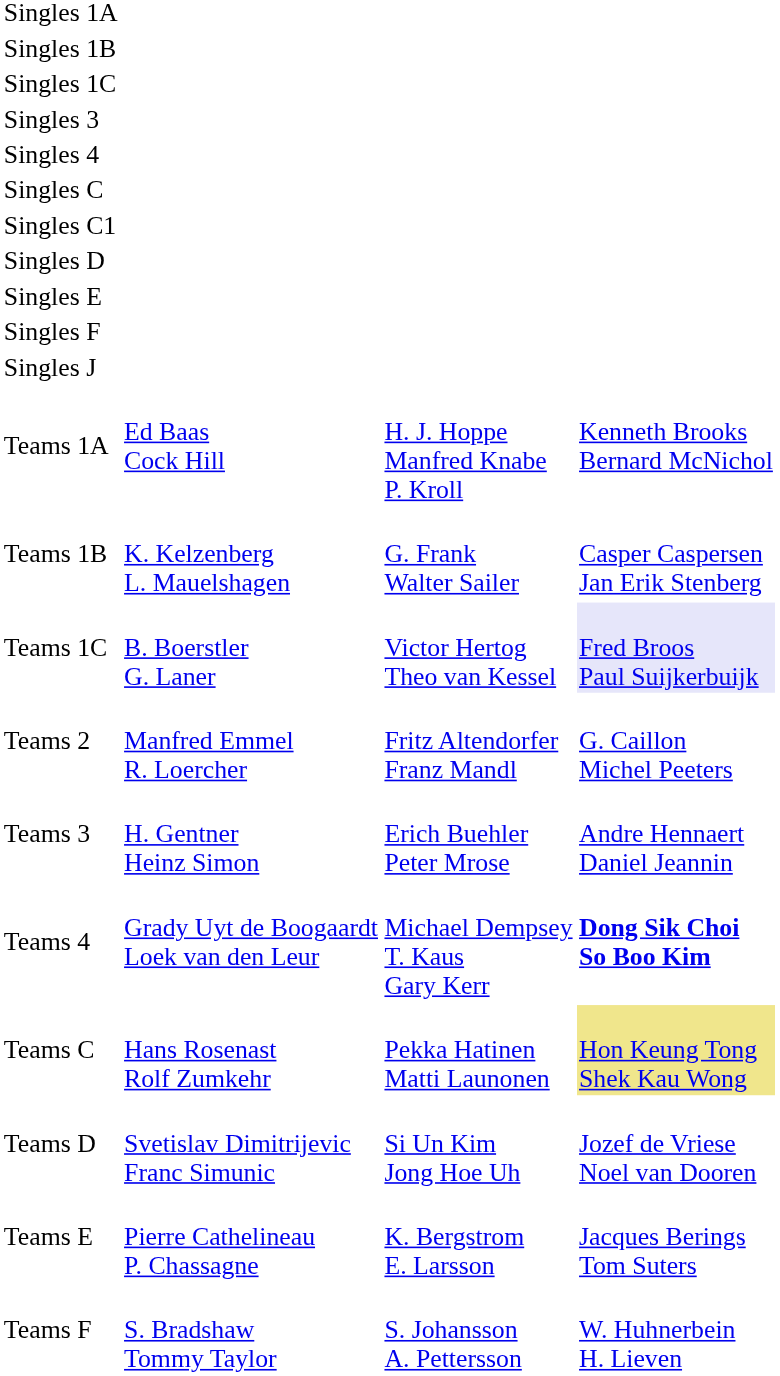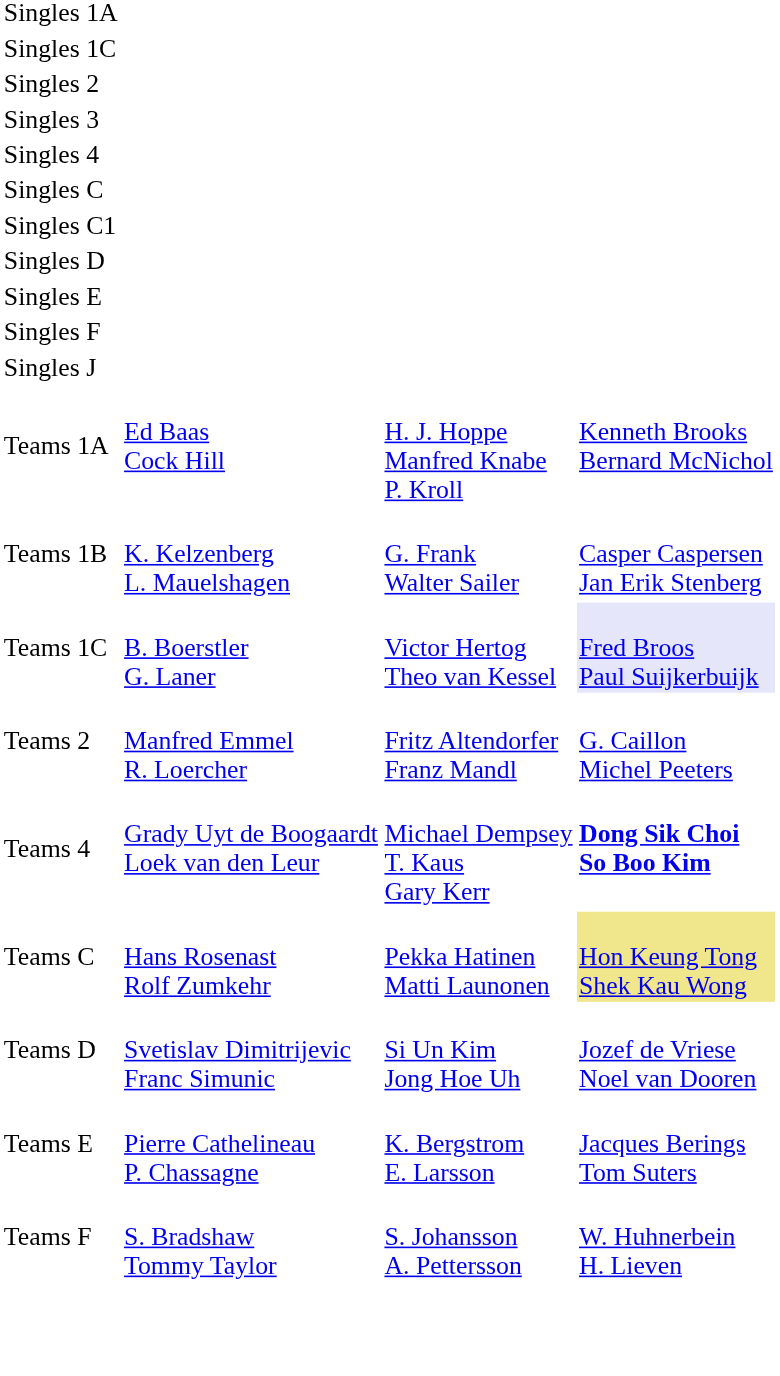- row: Singles 1B
+ row: Singles 2
- row: Teams 3 | H. Gentner Heinz Simon | Erich Buehler Peter Mrose | Andre Hennaert Daniel Jeannin
